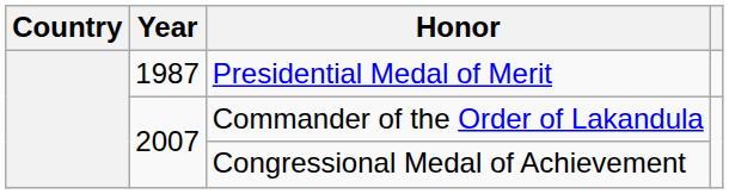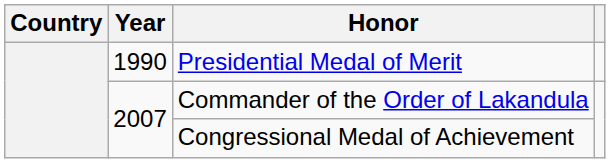Presidential Medal of Merit | Year: 1987 -> 1990
